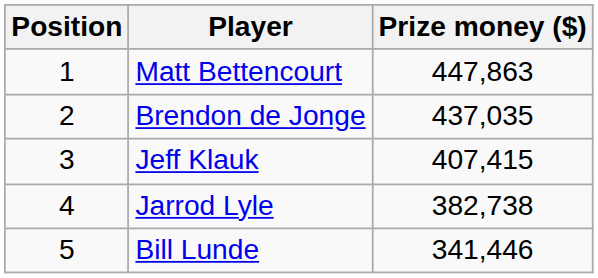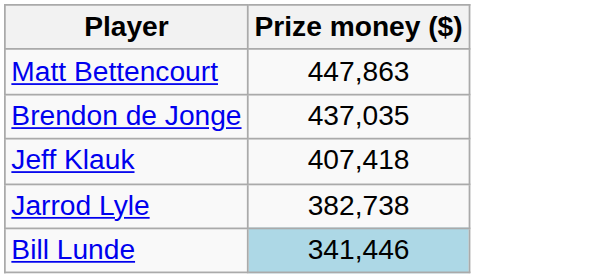- column: Position | 1 | 2 | 3 | 4 | 5
Jeff Klauk | Prize money ($): 407,415 -> 407,418
Bill Lunde | Prize money ($): no background -> lightblue background
